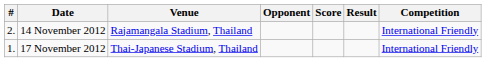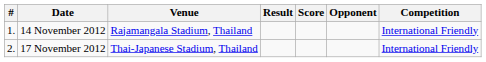columns swapped: Opponent <-> Result
14 November 2012 | #: 2. -> 1.
17 November 2012 | #: 1. -> 2.
